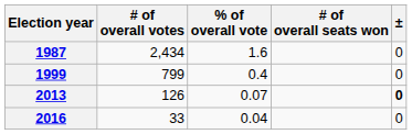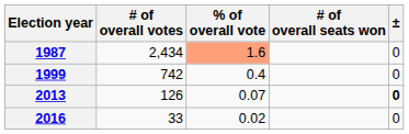1987 | % of overall vote: no background -> lightsalmon background
1999 | # of overall votes: 799 -> 742
2016 | % of overall vote: 0.04 -> 0.02
